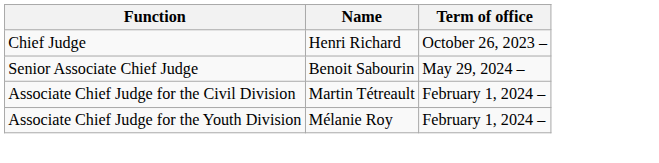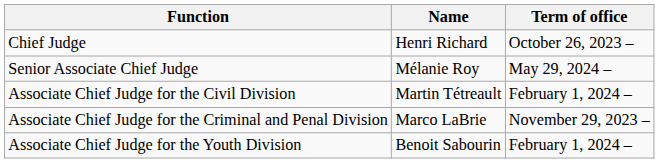Senior Associate Chief Judge | Name: Benoit Sabourin -> Mélanie Roy
+ row: Associate Chief Judge for the Criminal and Penal Division | Marco LaBrie | November 29, 2023 –
Associate Chief Judge for the Youth Division | Name: Mélanie Roy -> Benoit Sabourin
